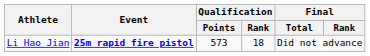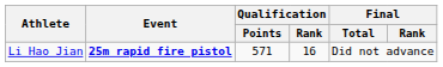Li Hao Jian | Qualification / Points: 573 -> 571
Li Hao Jian | Qualification / Rank: 18 -> 16
